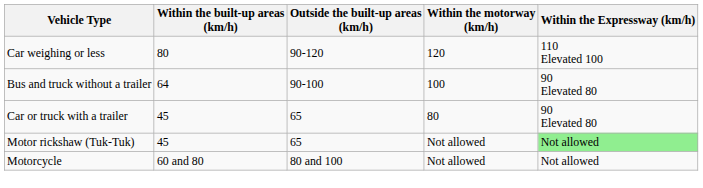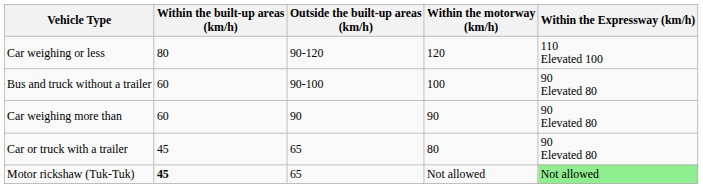Bus and truck without a trailer | Within the built-up areas (km/h): 64 -> 60
+ row: Car weighing more than | 60 | 90 | 90 | 90 Elevated 80
Motor rickshaw (Tuk-Tuk) | Within the built-up areas (km/h): normal -> bold
- row: Motorcycle | 60 and 80 | 80 and 100 | Not allowed | Not allowed
